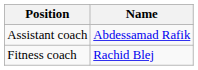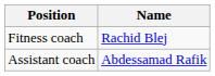rows swapped: Assistant coach <-> Fitness coach
